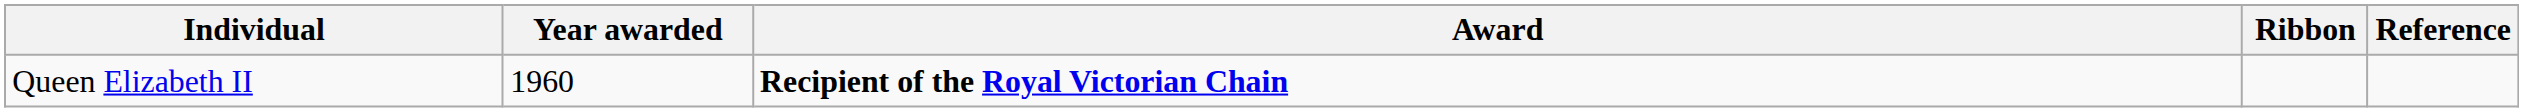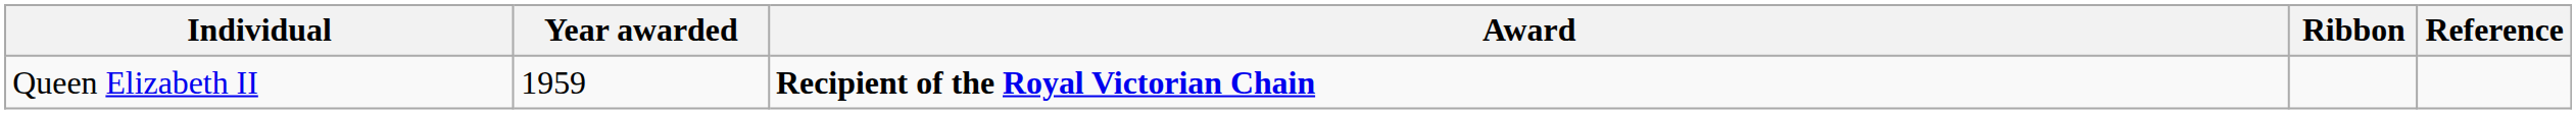Queen Elizabeth II | Year awarded: 1960 -> 1959
